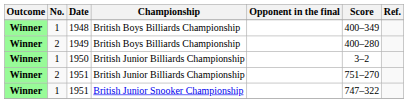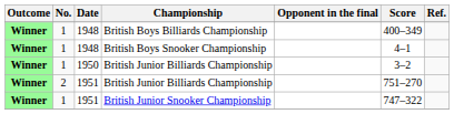+ row: Winner | 1 | 1948 | British Boys Snooker Championship | 4–1
- row: Winner | 2 | 1949 | British Boys Billiards Championship | 400–280
